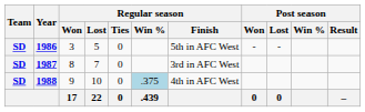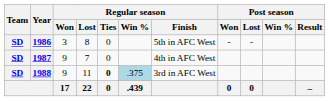1986 | Regular season / Lost: 5 -> 8
1987 | Regular season / Won: 8 -> 9
1987 | Regular season / Finish: 3rd in AFC West -> 4th in AFC West
1988 | Regular season / Lost: 10 -> 11
1988 | Regular season / Ties: normal -> bold
1988 | Regular season / Finish: 4th in AFC West -> 3rd in AFC West
